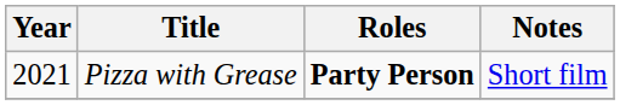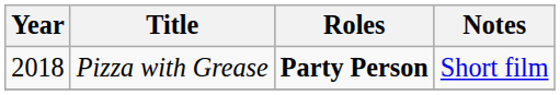Pizza with Grease | Year: 2021 -> 2018
